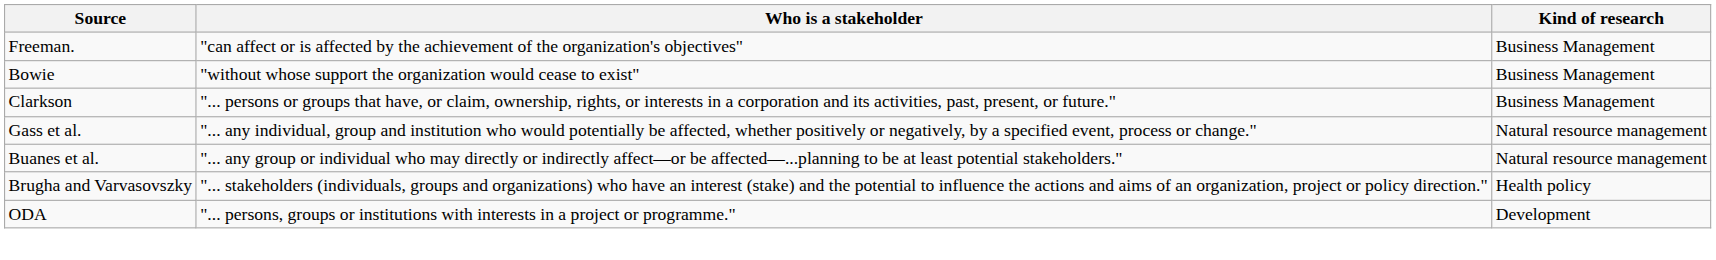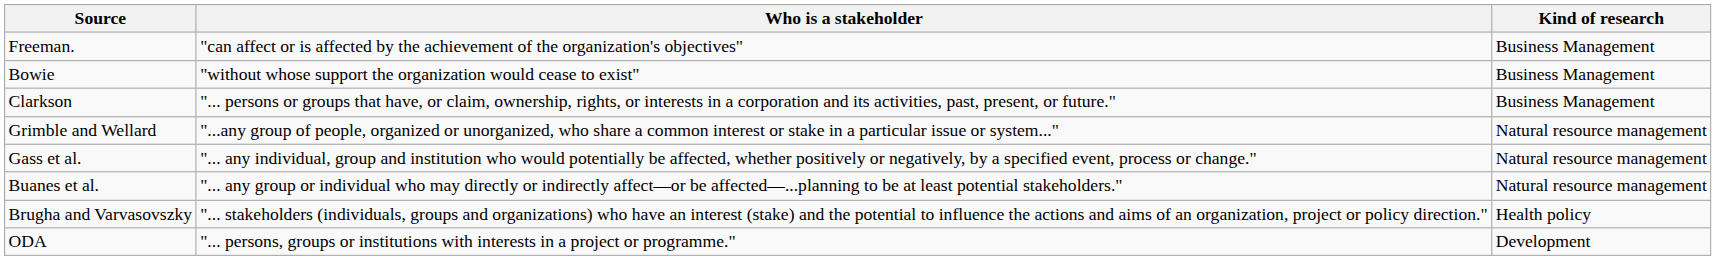+ row: Grimble and Wellard | "...any group of people, organized or unorganized, who share a common interest or stake in a particular issue or system..." | Natural resource management
